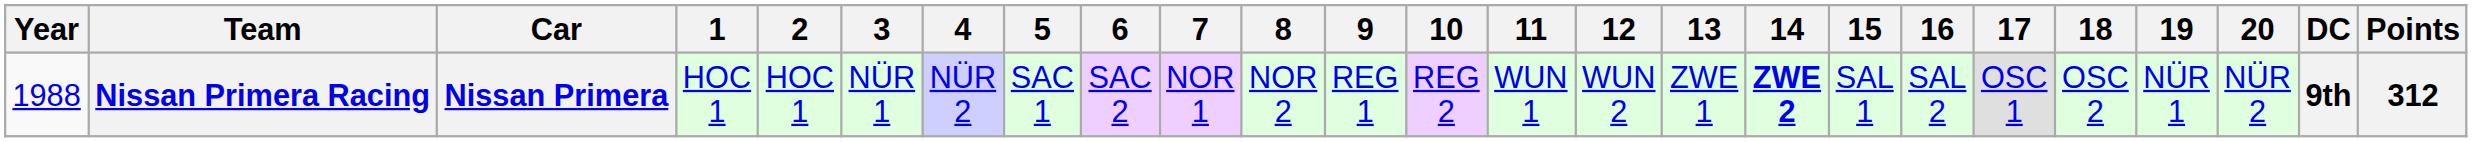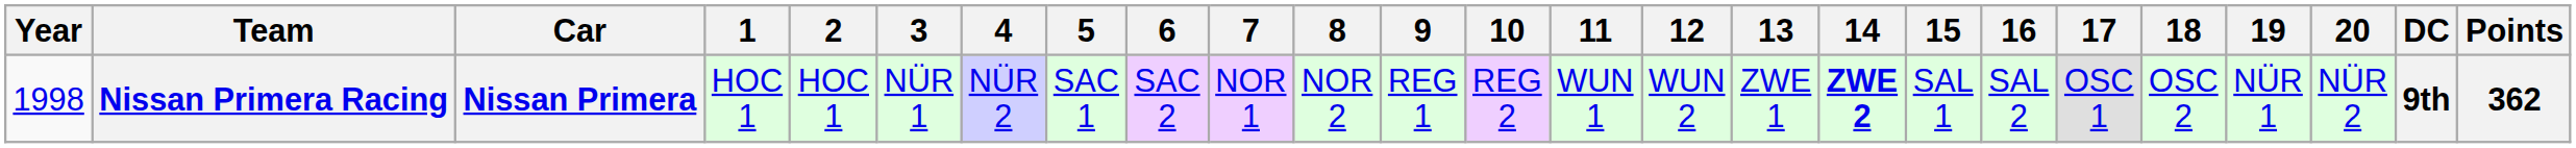Nissan Primera Racing | Year: 1988 -> 1998
Nissan Primera Racing | Points: 312 -> 362
